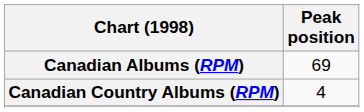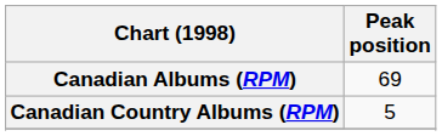Canadian Country Albums (RPM) | Peak position: 4 -> 5
